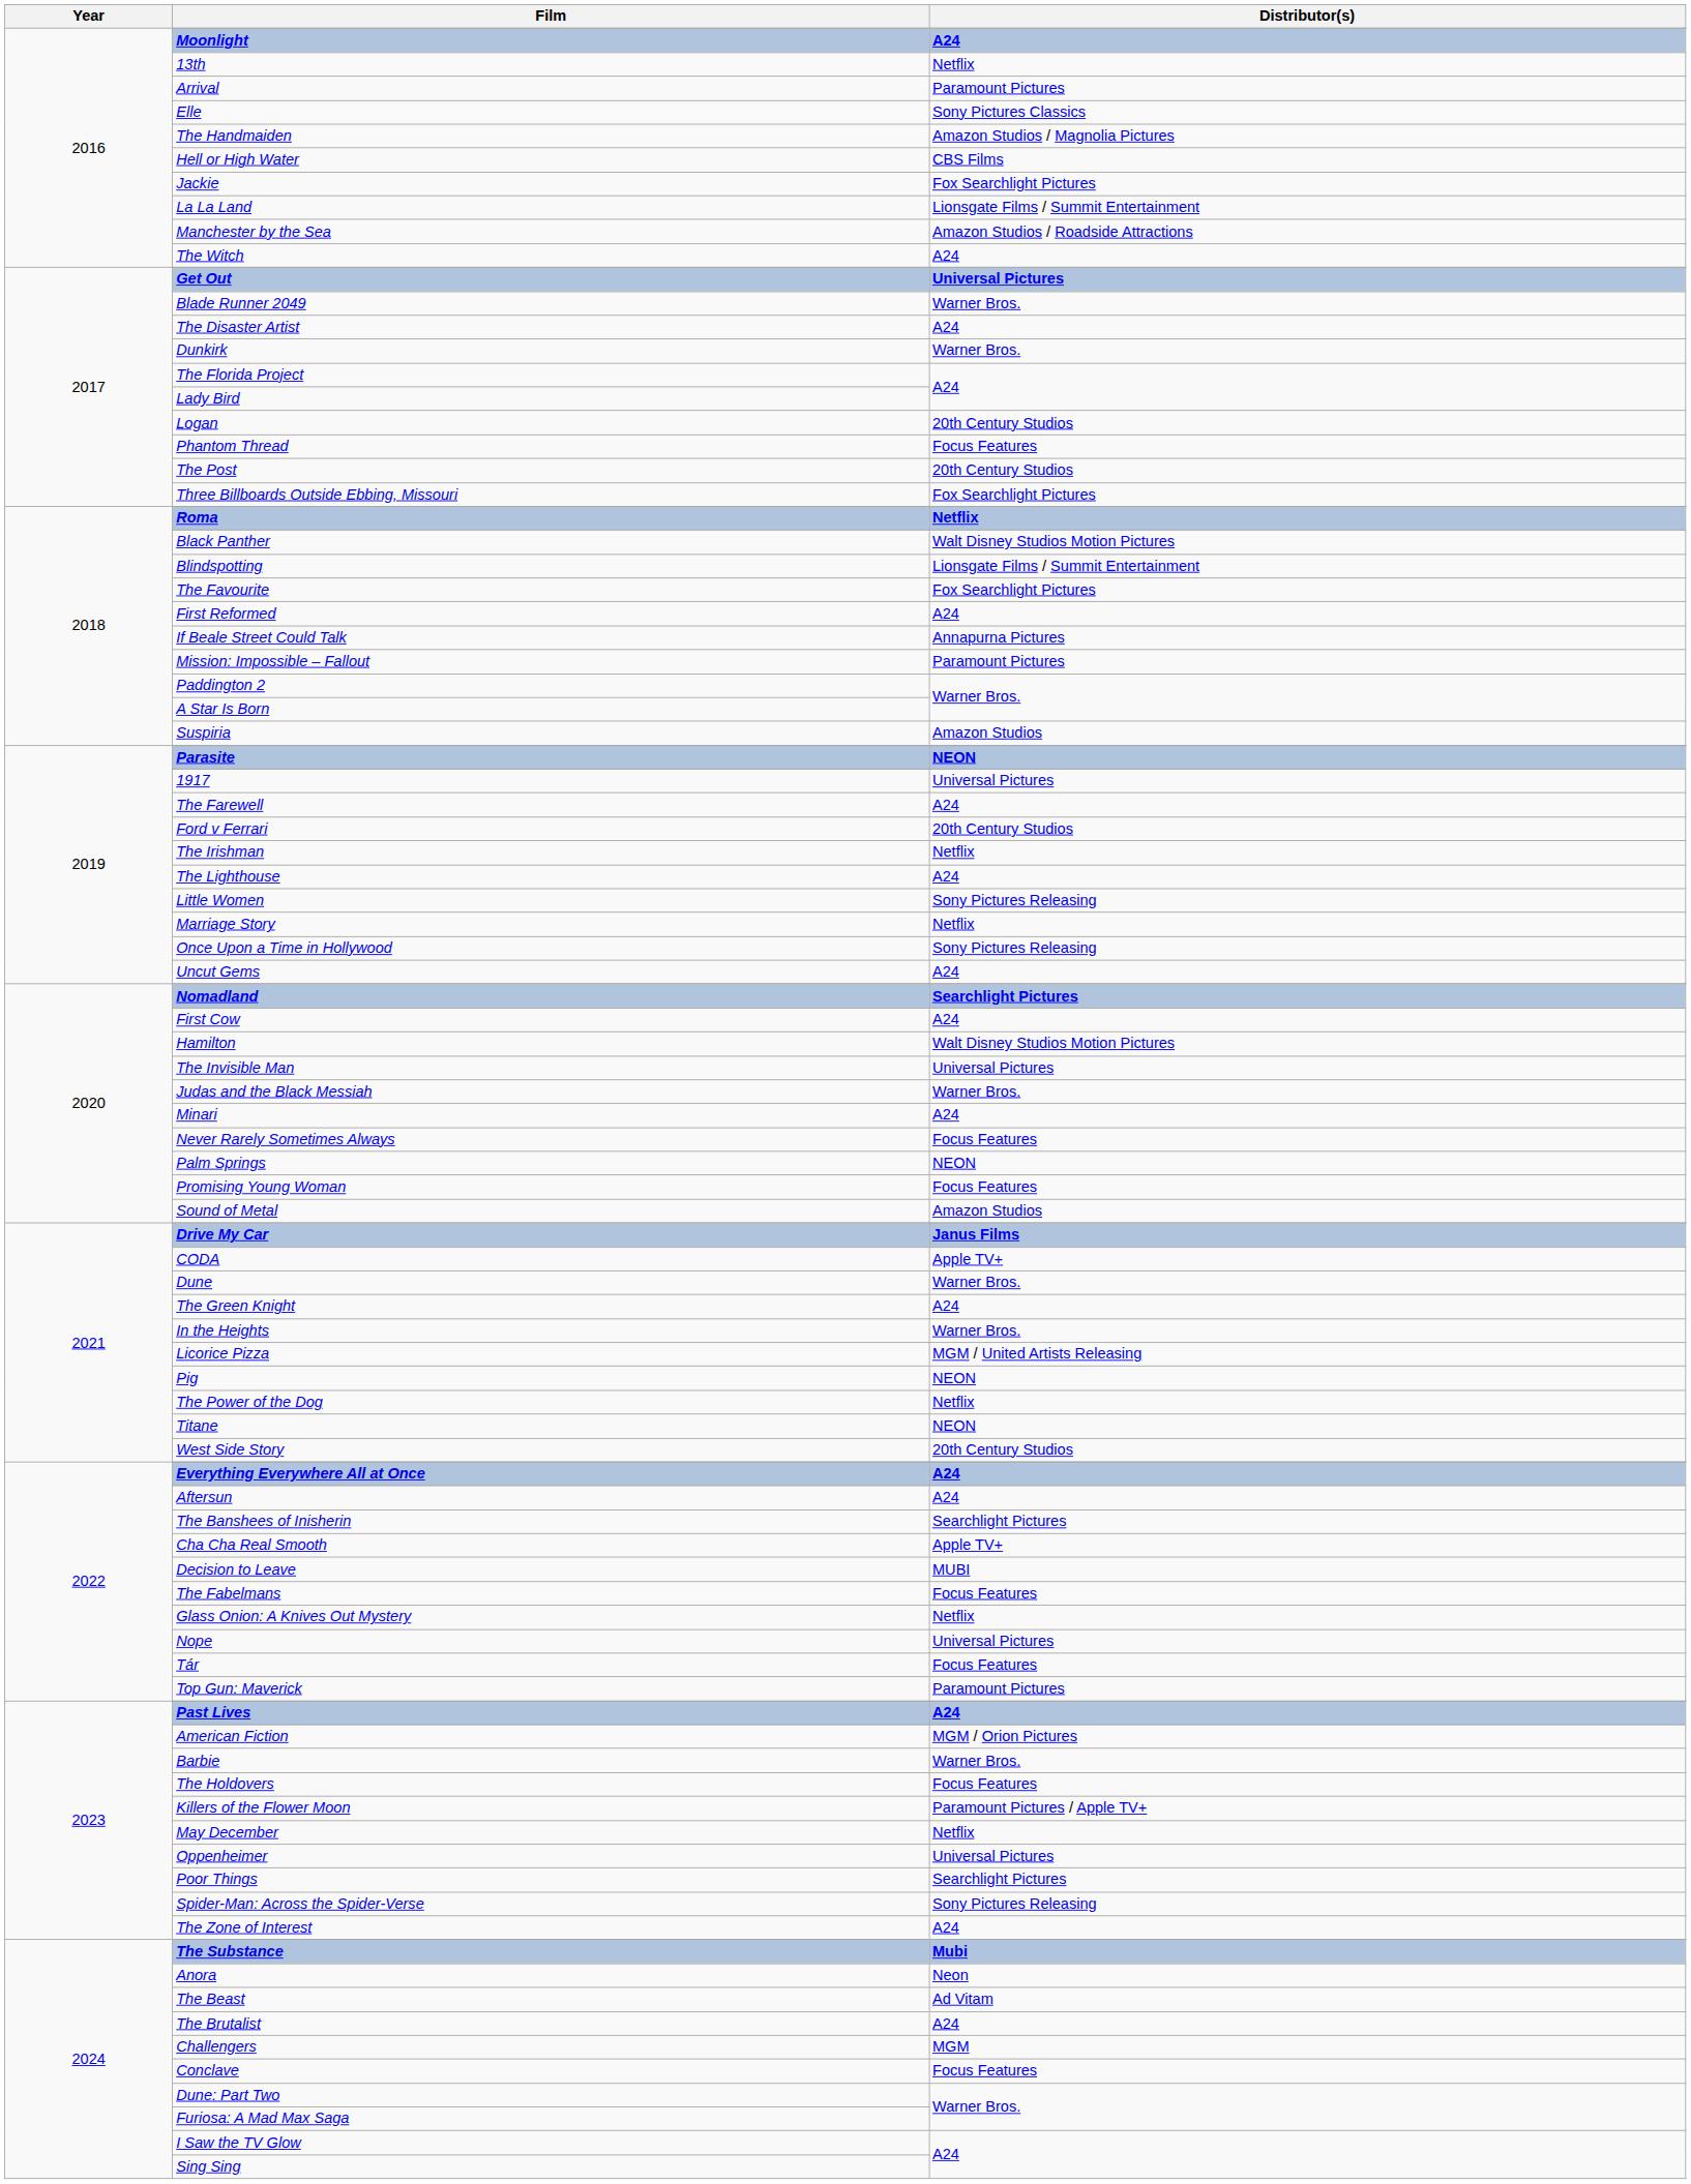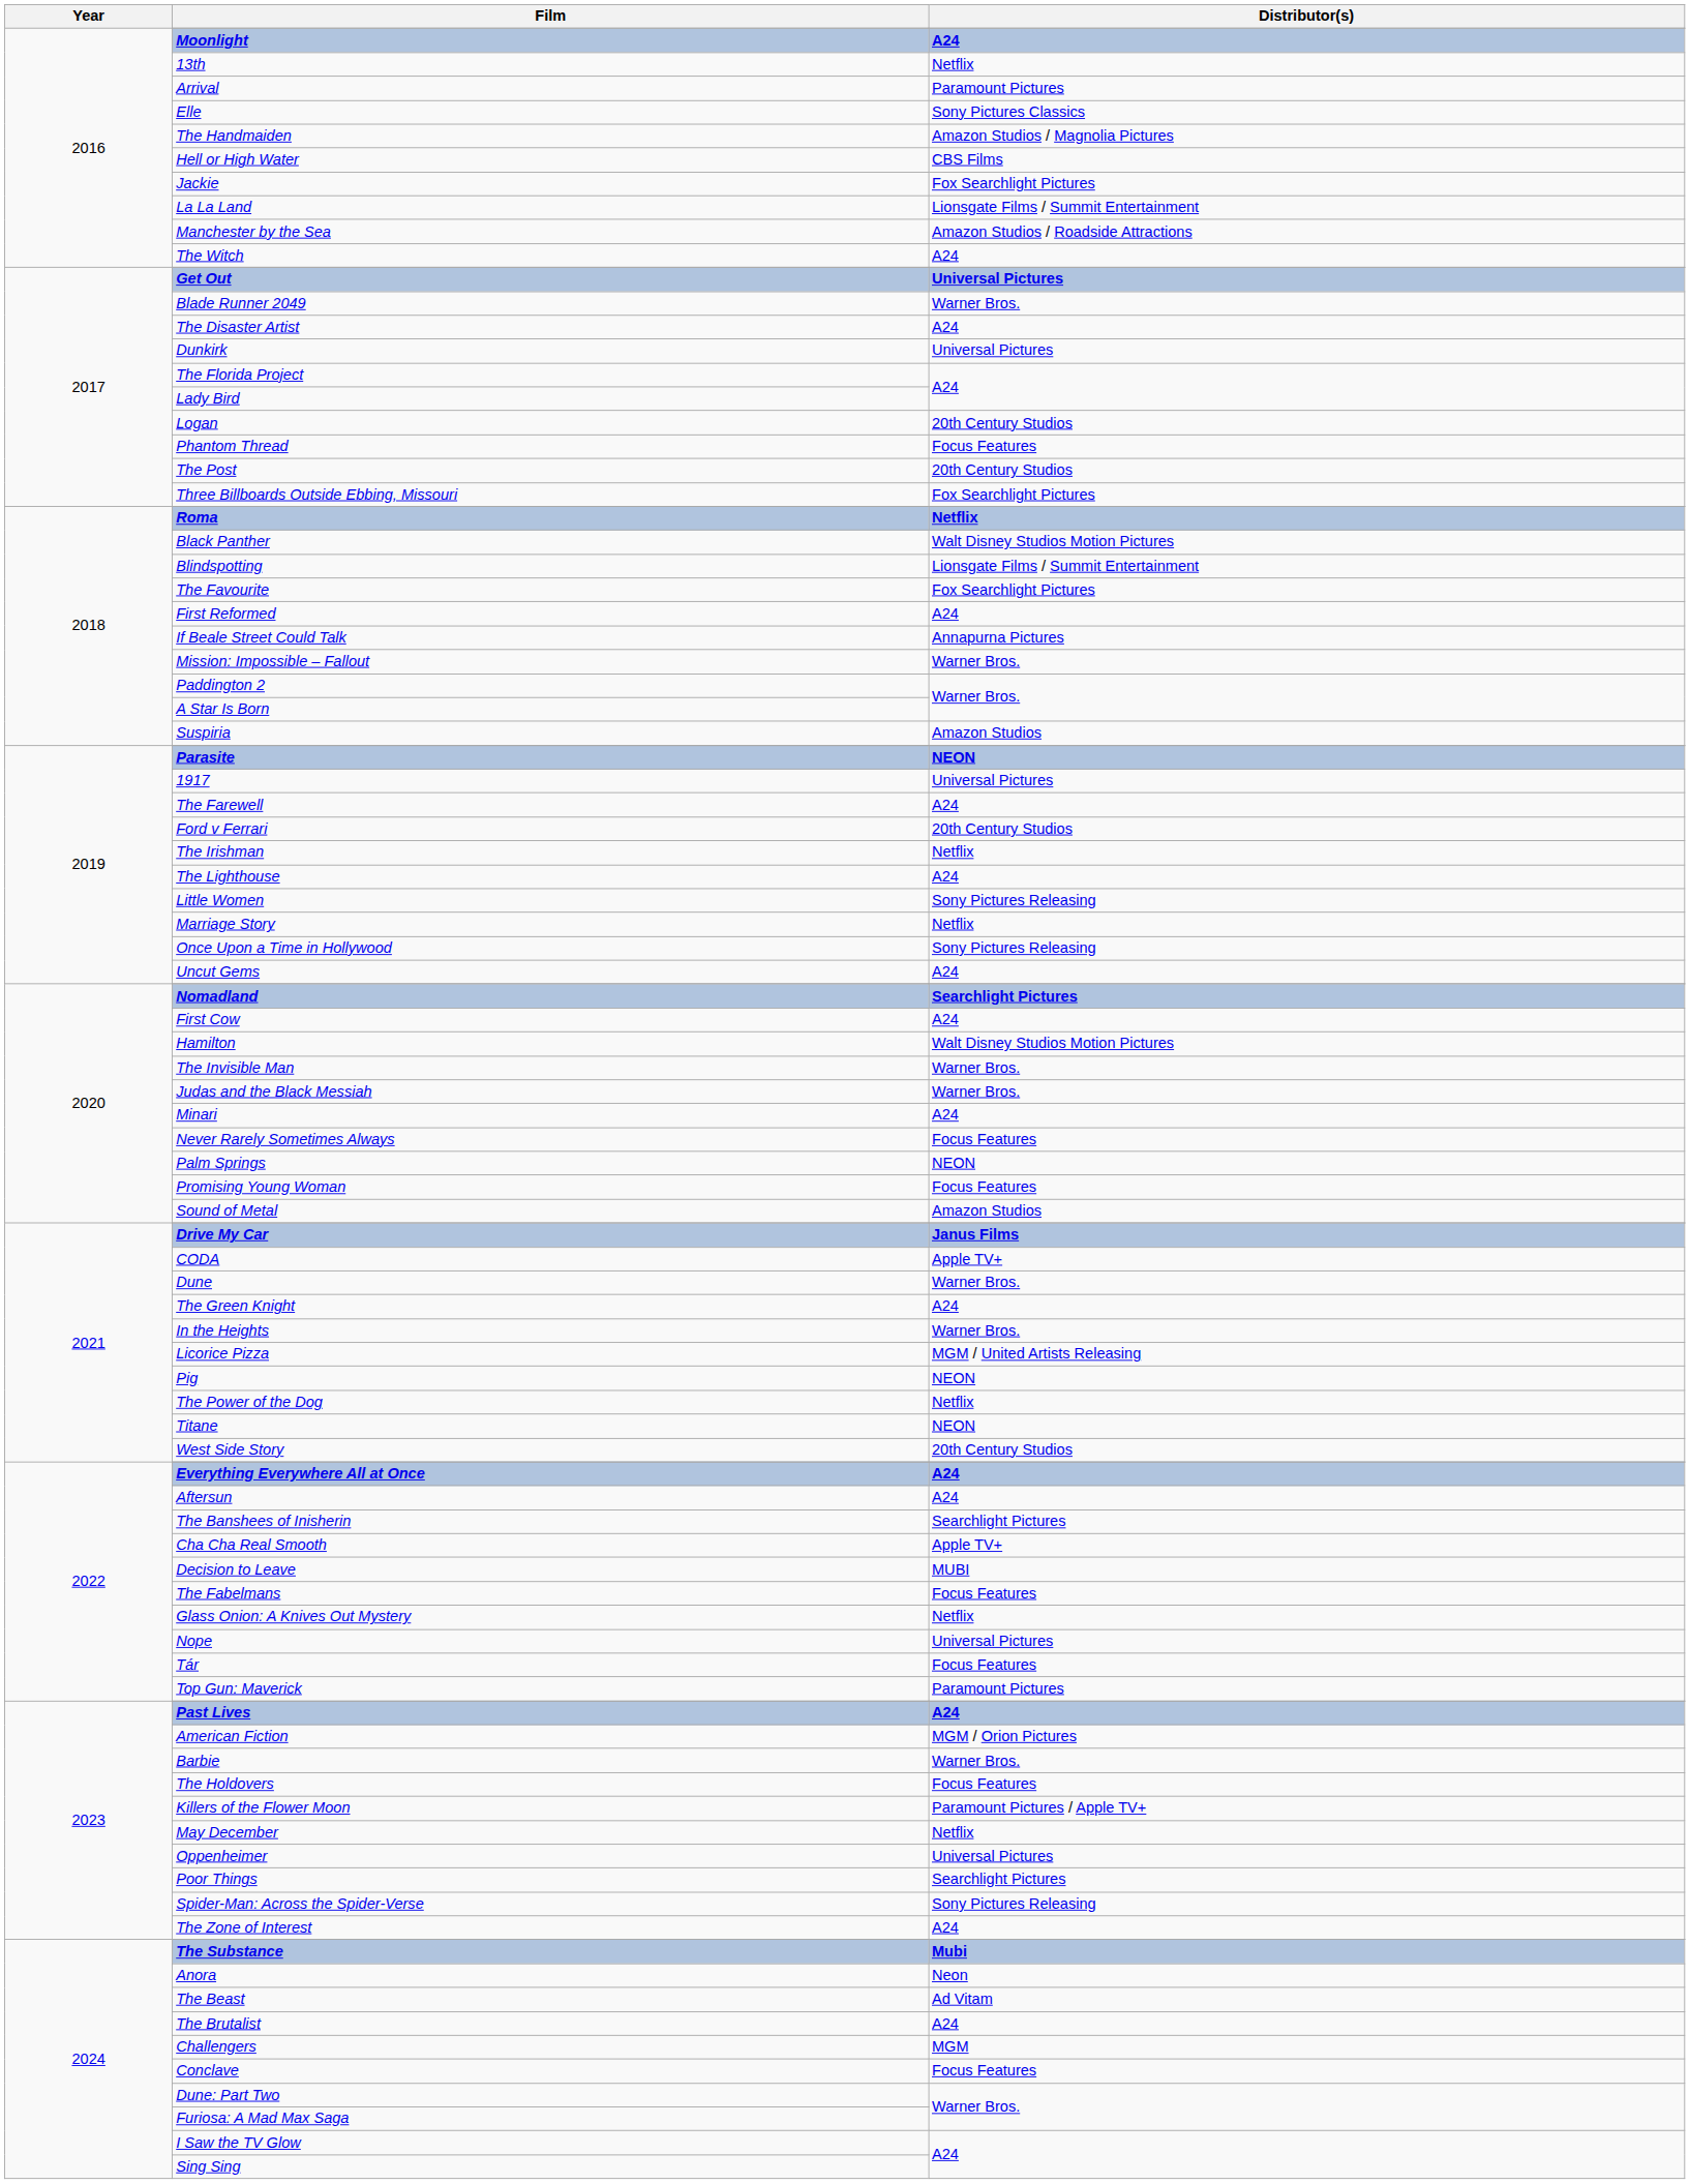Dunkirk | Distributor(s): Warner Bros. -> Universal Pictures
Mission: Impossible – Fallout | Distributor(s): Paramount Pictures -> Warner Bros.
The Invisible Man | Distributor(s): Universal Pictures -> Warner Bros.
